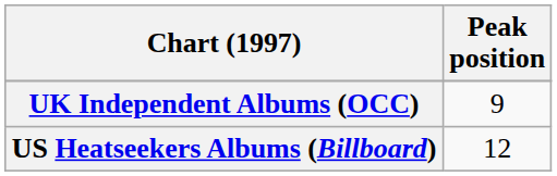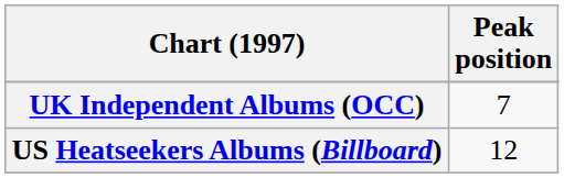UK Independent Albums (OCC) | Peak position: 9 -> 7
